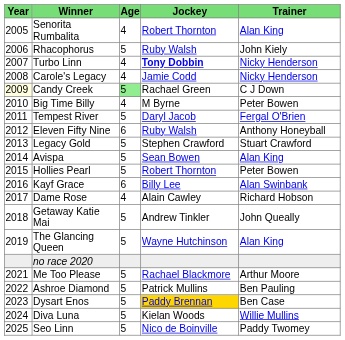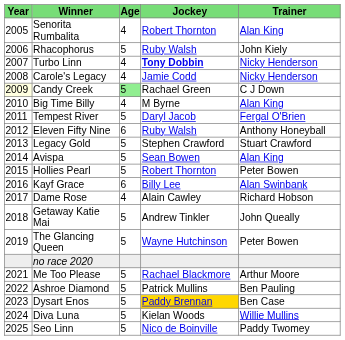Big Time Billy | Trainer: Peter Bowen -> Alan King
The Glancing Queen | Trainer: Alan King -> Peter Bowen
